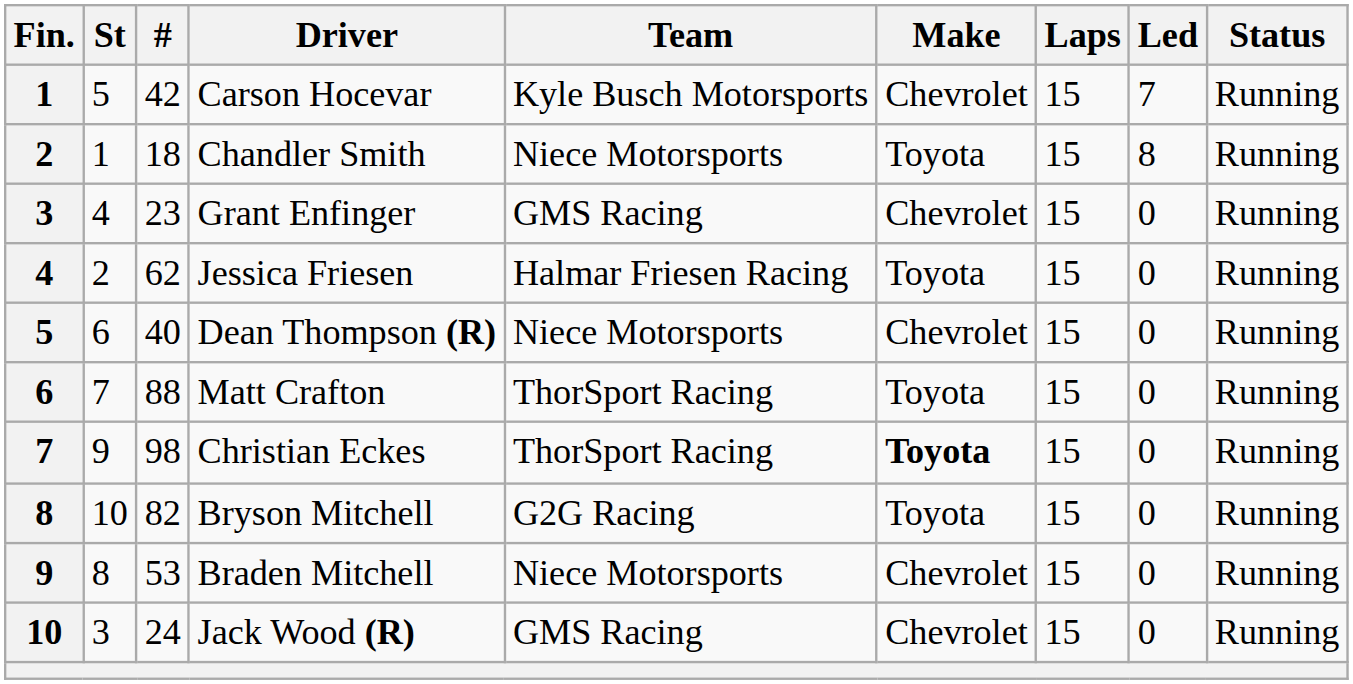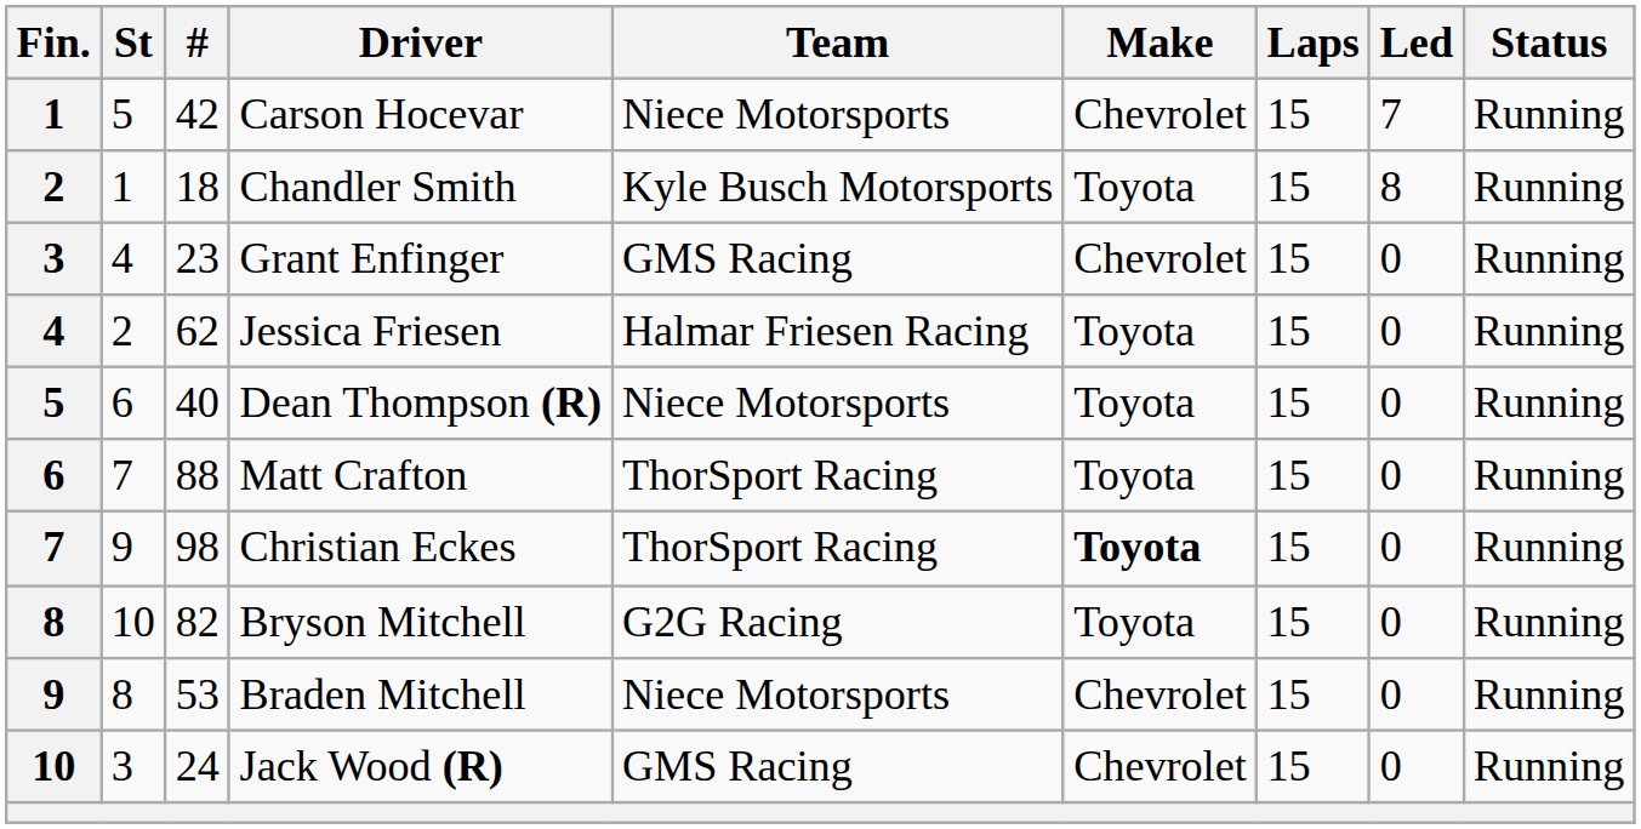Carson Hocevar | Team: Kyle Busch Motorsports -> Niece Motorsports
Chandler Smith | Team: Niece Motorsports -> Kyle Busch Motorsports
Dean Thompson (R) | Make: Chevrolet -> Toyota
